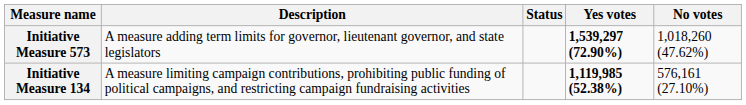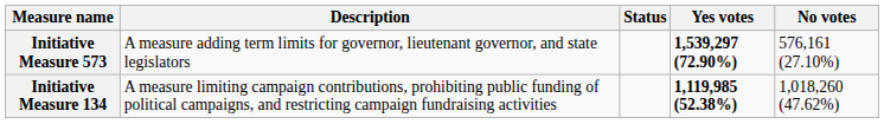Initiative Measure 573 | No votes: 1,018,260 (47.62%) -> 576,161 (27.10%)
Initiative Measure 134 | No votes: 576,161 (27.10%) -> 1,018,260 (47.62%)
